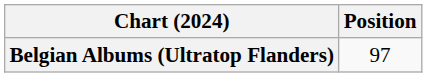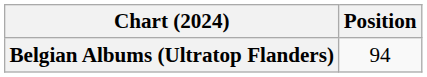Belgian Albums (Ultratop Flanders) | Position: 97 -> 94
